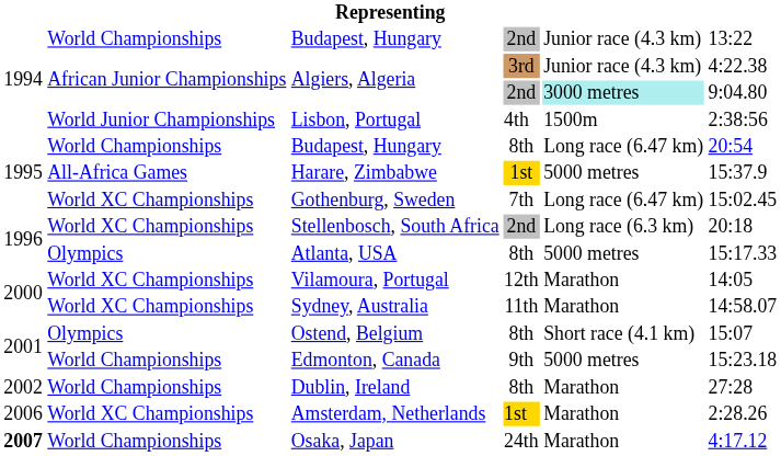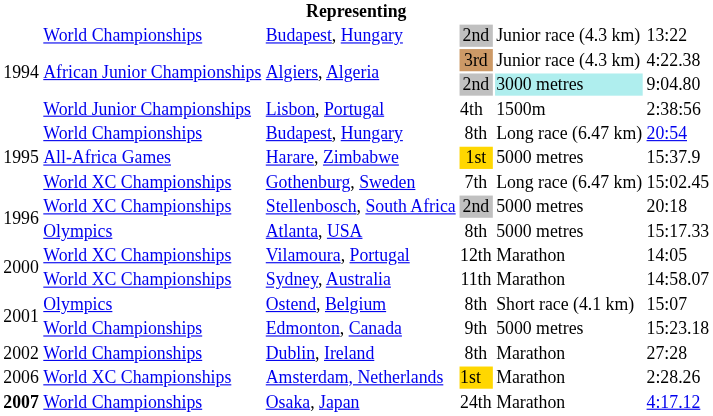Stellenbosch, South Africa | column 5: Long race (6.3 km) -> 5000 metres
